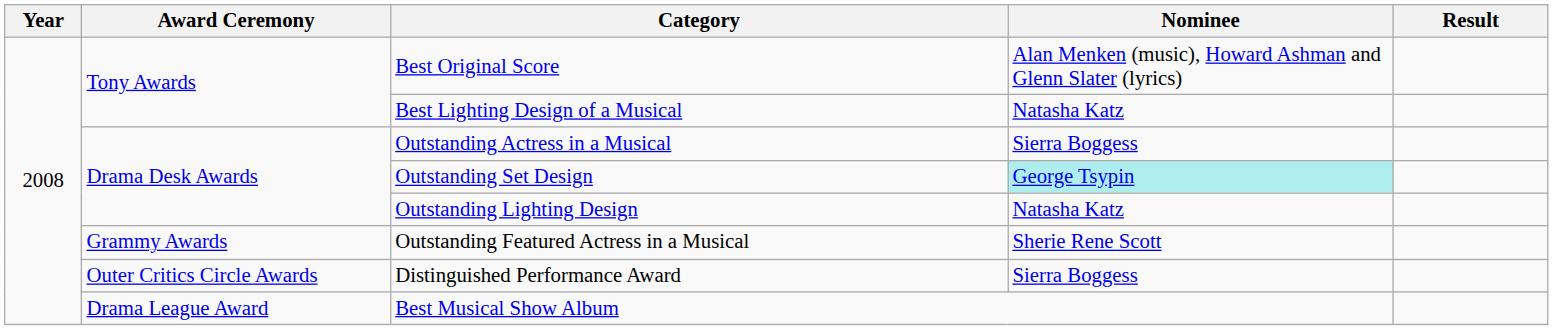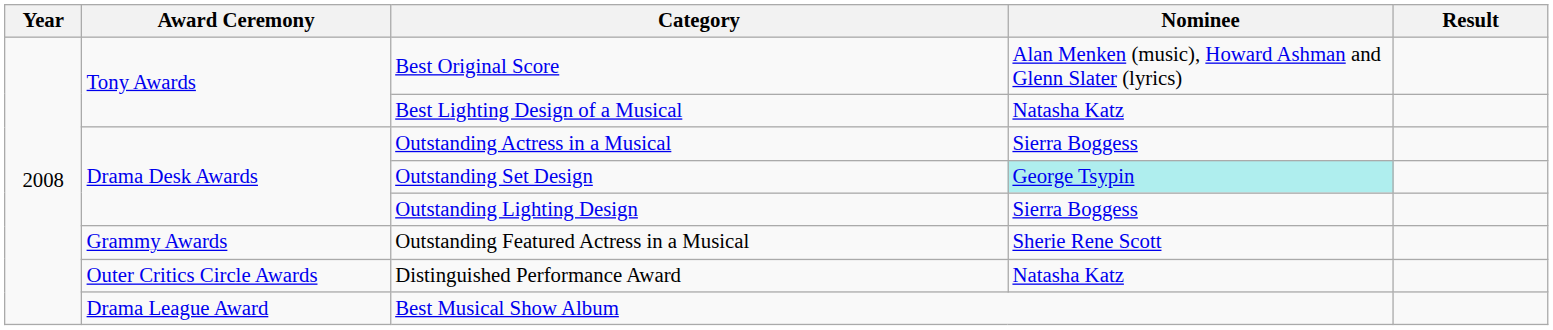Outstanding Lighting Design | Nominee: Natasha Katz -> Sierra Boggess
Distinguished Performance Award | Nominee: Sierra Boggess -> Natasha Katz
